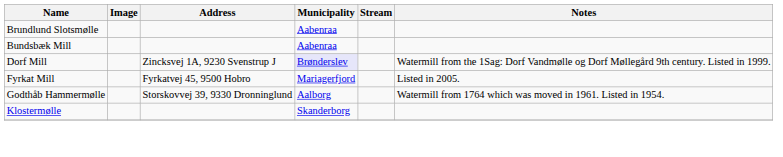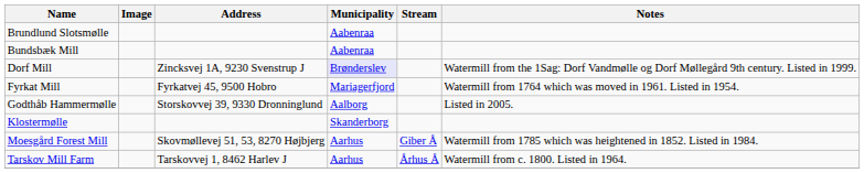Fyrkat Mill | Notes: Listed in 2005. -> Watermill from 1764 which was moved in 1961. Listed in 1954.
Godthåb Hammermølle | Notes: Watermill from 1764 which was moved in 1961. Listed in 1954. -> Listed in 2005.
+ row: Moesgård Forest Mill | Skovmøllevej 51, 53, 8270 Højbjerg | Aarhus | Giber Å | Watermill from 1785 which was heightened in 1852. Listed in 1984.
+ row: Tarskov Mill Farm | Tarskovvej 1, 8462 Harlev J | Aarhus | Århus Å | Watermill from c. 1800. Listed in 1964.
